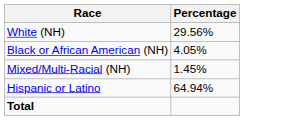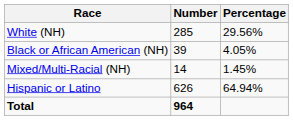+ column: Number | 285 | 39 | 14 | 626 | 964
